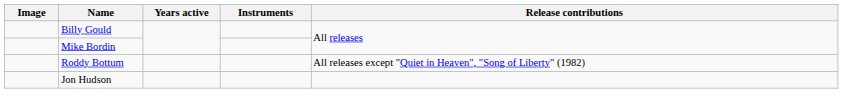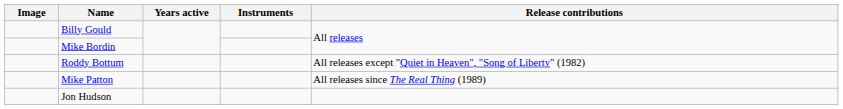+ row: Mike Patton | All releases since The Real Thing (1989)
